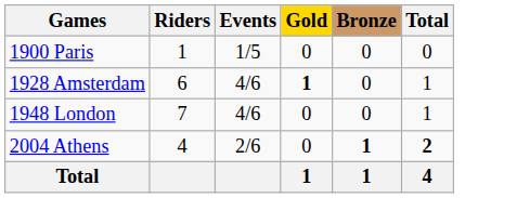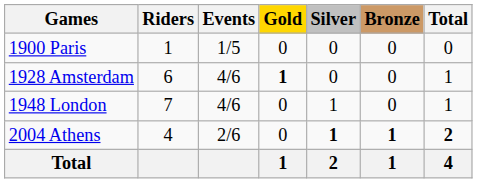+ column: Silver | 0 | 0 | 1 | 1 | 2
